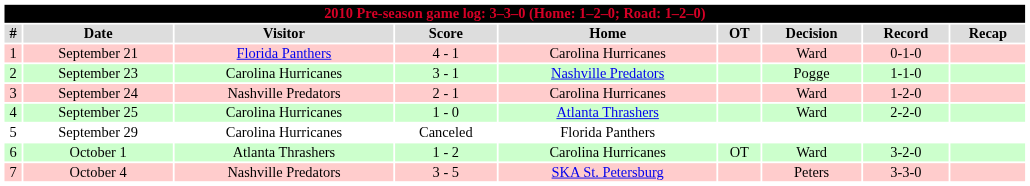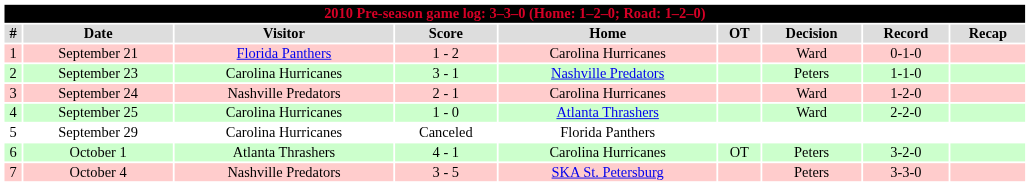September 21 | Score: 4 - 1 -> 1 - 2
September 23 | Decision: Pogge -> Peters
October 1 | Score: 1 - 2 -> 4 - 1
October 1 | Decision: Ward -> Peters
